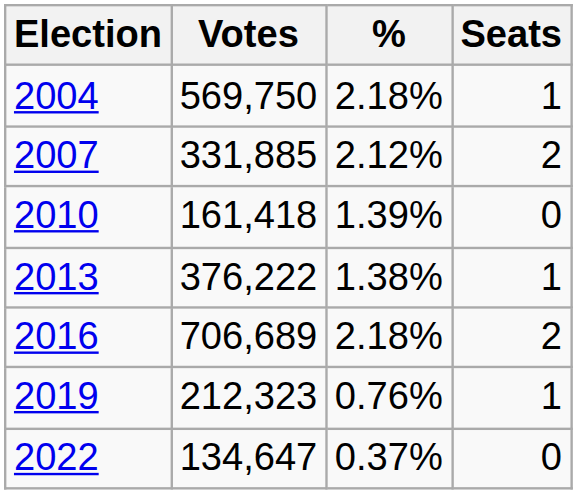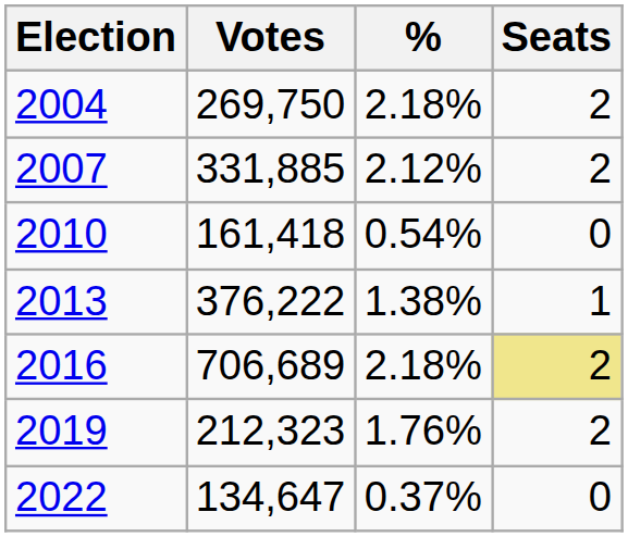2004 | Votes: 569,750 -> 269,750
2004 | Seats: 1 -> 2
2010 | %: 1.39% -> 0.54%
2016 | Seats: no background -> khaki background
2019 | %: 0.76% -> 1.76%
2019 | Seats: 1 -> 2
